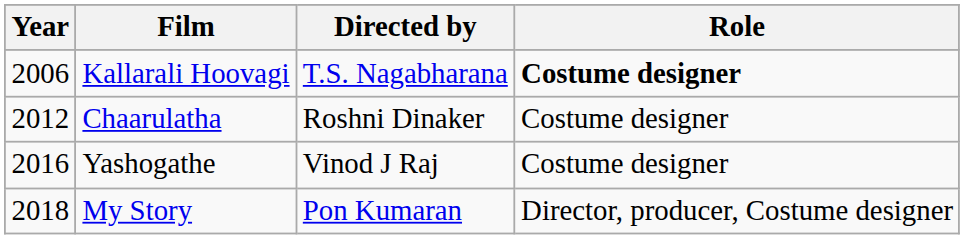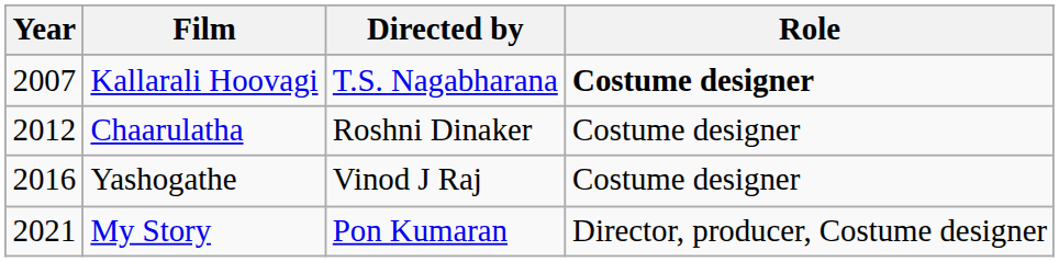Kallarali Hoovagi | Year: 2006 -> 2007
My Story | Year: 2018 -> 2021
